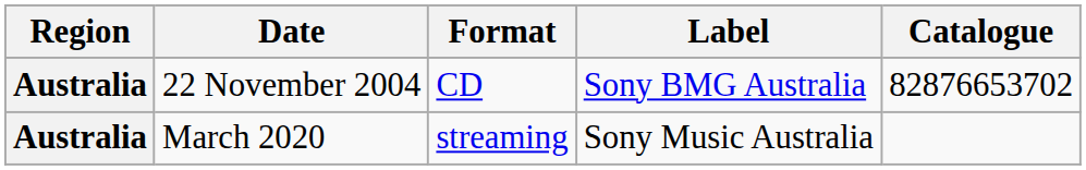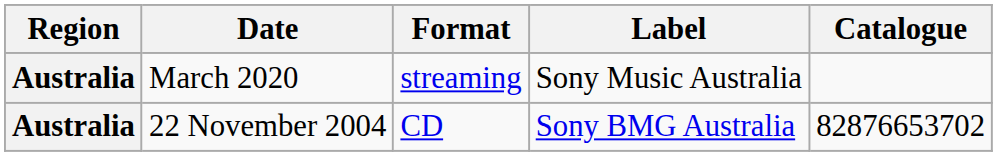rows swapped: 22 November 2004 <-> March 2020
